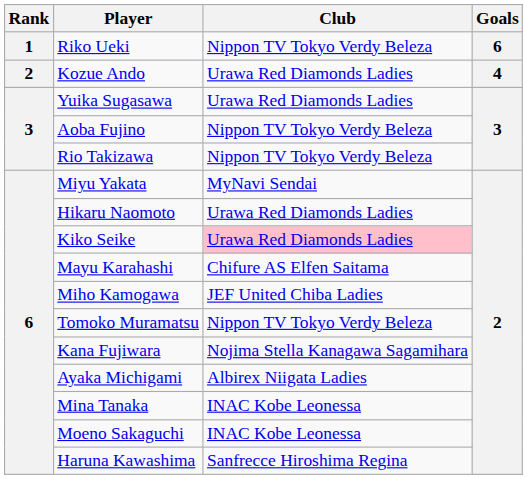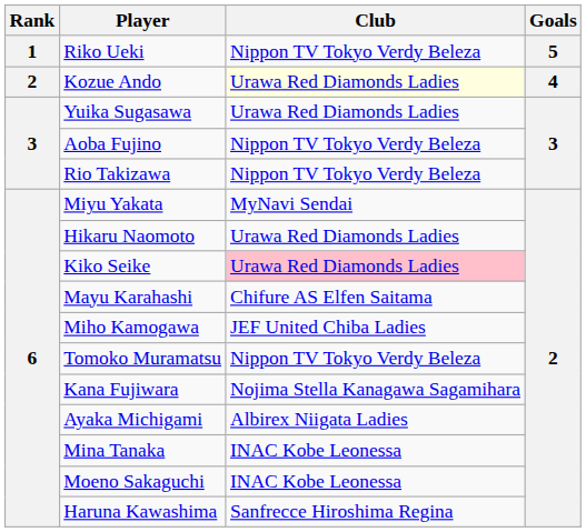Riko Ueki | Goals: 6 -> 5
Kozue Ando | Club: no background -> lightyellow background
